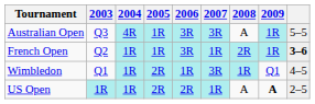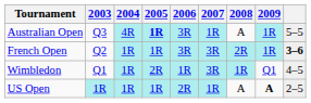Australian Open | 2005: normal -> bold
Australian Open | 2007: 3R -> 1R
French Open | 2007: 1R -> 3R
US Open | 2005: 2R -> 1R
